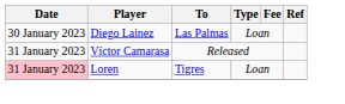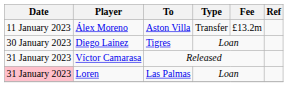+ row: 11 January 2023 | Álex Moreno | Aston Villa | Transfer | £13.2m
Diego Lainez | To: Las Palmas -> Tigres
Loren | To: Tigres -> Las Palmas
